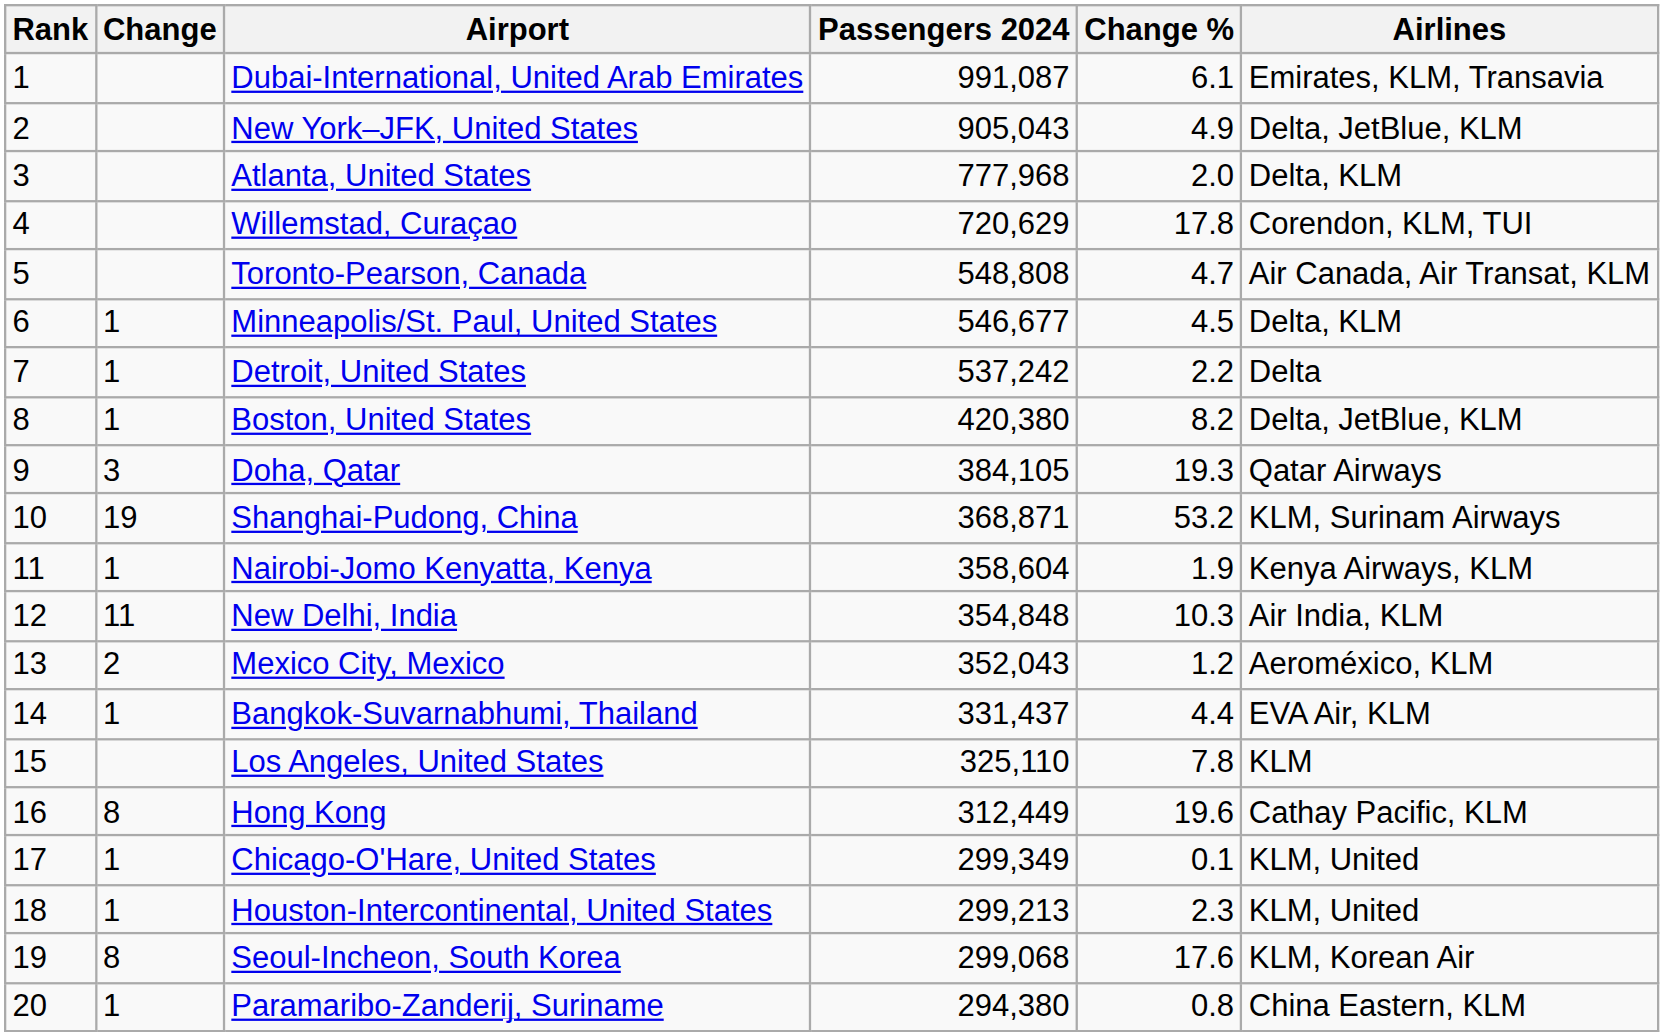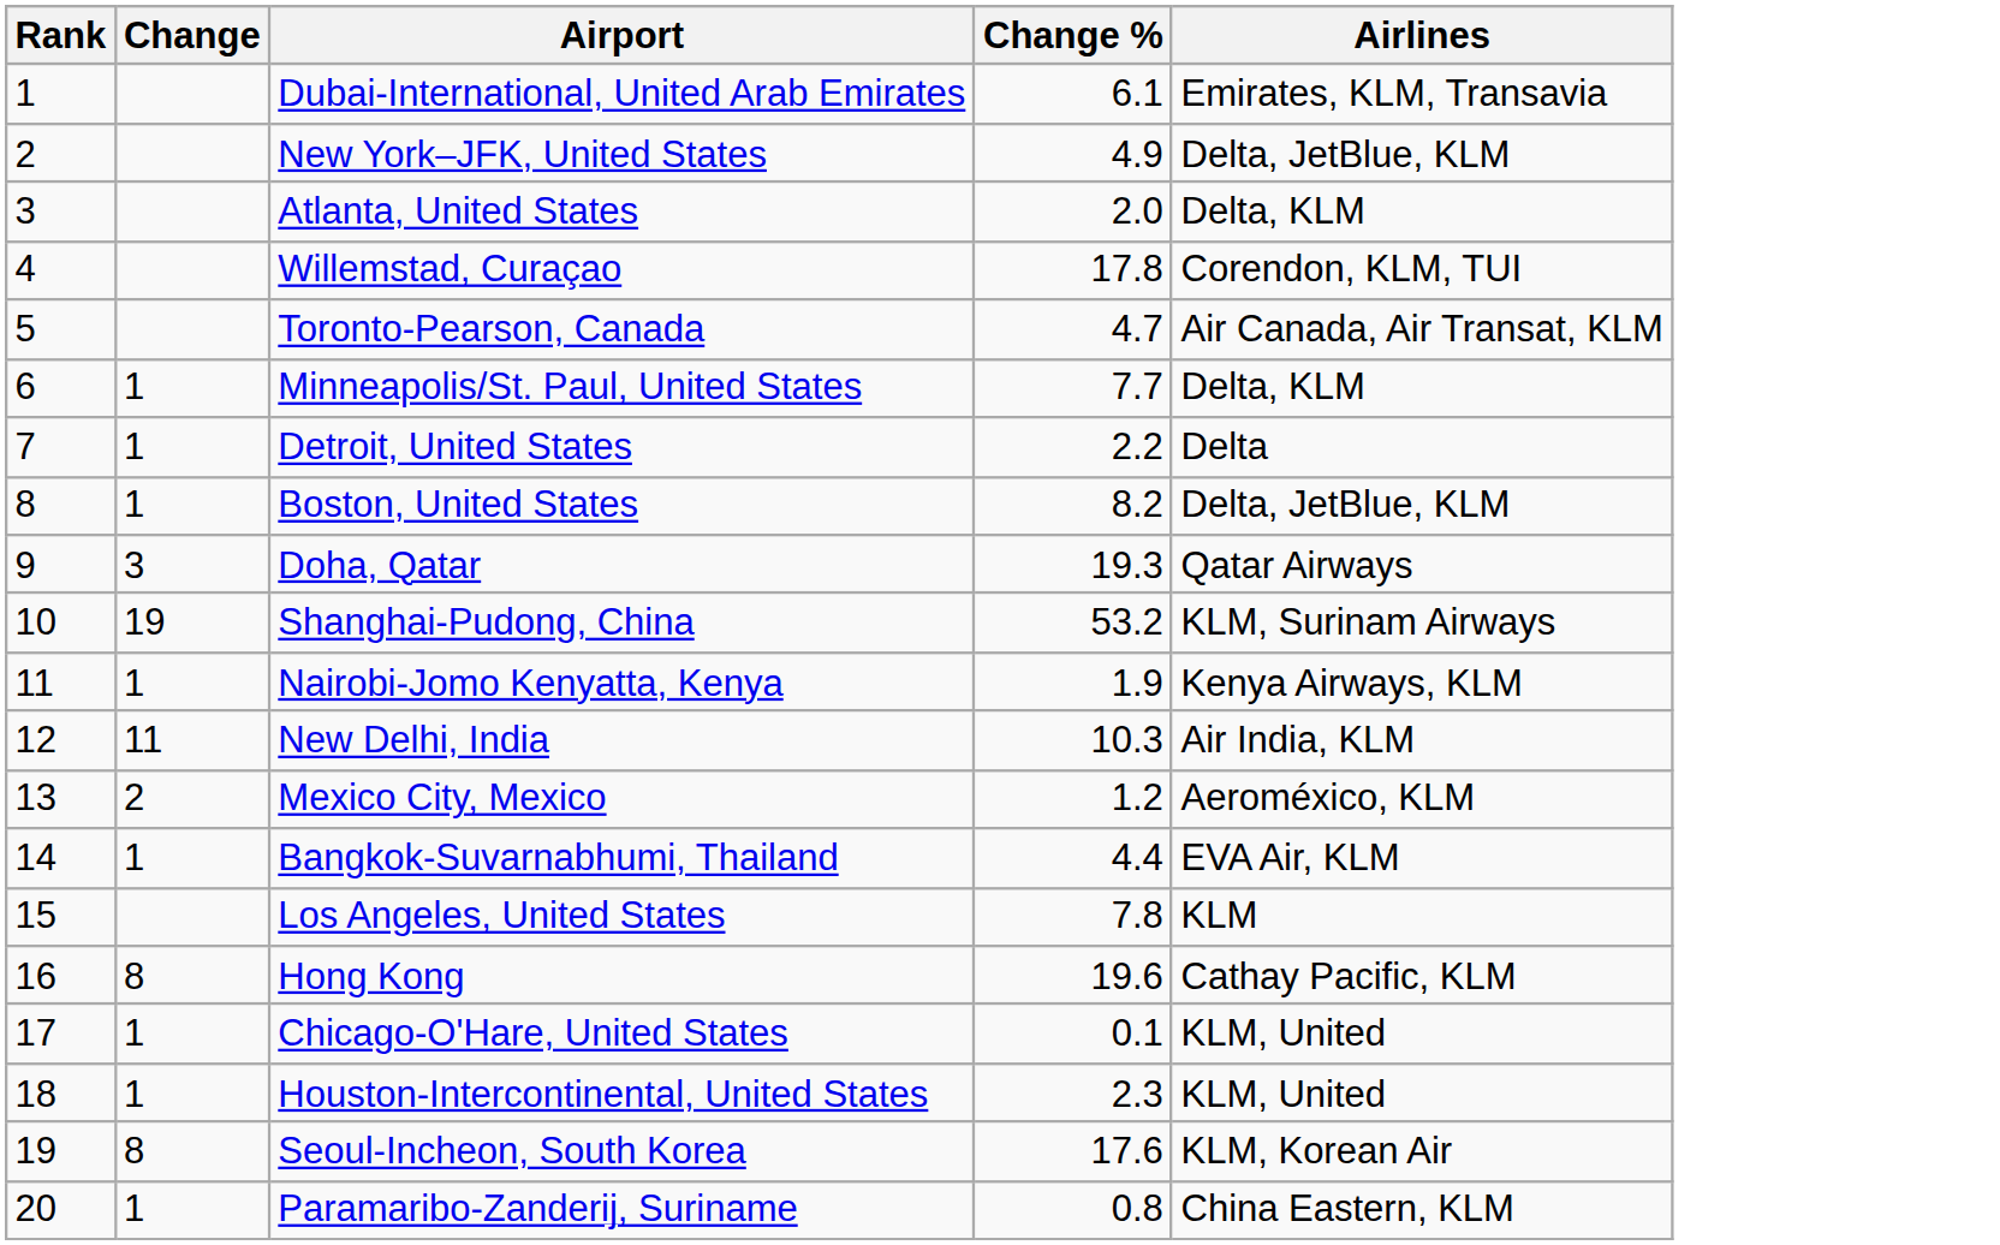- column: Passengers 2024 | 991,087 | 905,043 | 777,968 | 720,629 | 548,808 | 546,677 | 537,242 | 420,380 | 384,105 | 368,871 | 358,604 | 354,848 | 352,043 | 331,437 | 325,110 | 312,449 | 299,349 | 299,213 | 299,068 | 294,380
Minneapolis/St. Paul, United States | Change %: 4.5 -> 7.7
